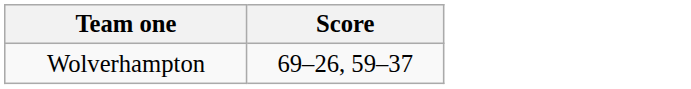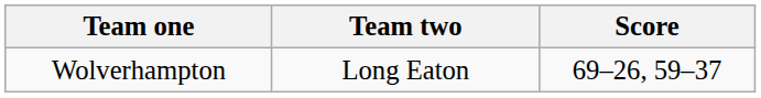+ column: Team two | Long Eaton
